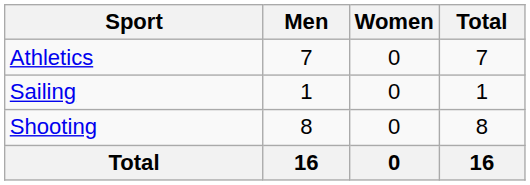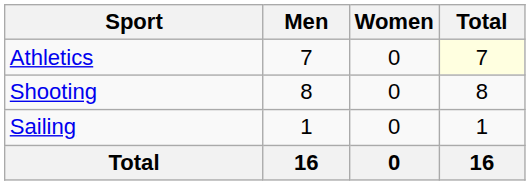Athletics | Total: no background -> lightyellow background
rows swapped: Sailing <-> Shooting
